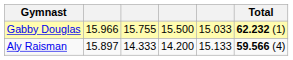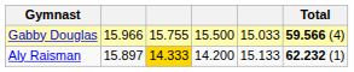Gabby Douglas | Total: 62.232 (1) -> 59.566 (4)
Aly Raisman | column 3: no background -> gold background
Aly Raisman | Total: 59.566 (4) -> 62.232 (1)
